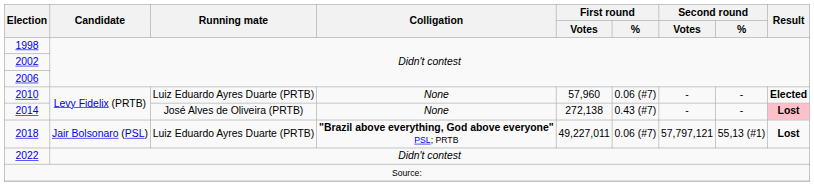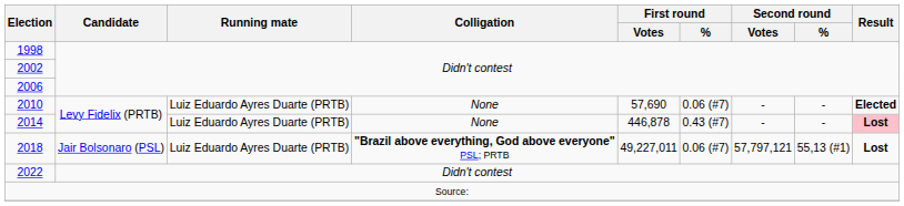2010 | First round / Votes: 57,960 -> 57,690
2014 | Running mate: José Alves de Oliveira (PRTB) -> Luiz Eduardo Ayres Duarte (PRTB)
2014 | First round / Votes: 272,138 -> 446,878
